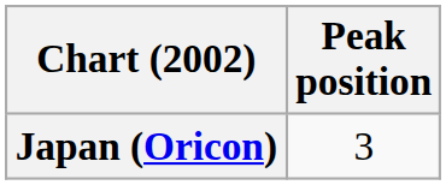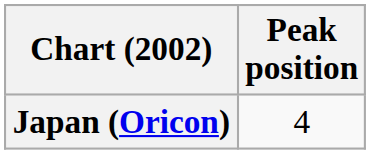Japan (Oricon) | Peak position: 3 -> 4
